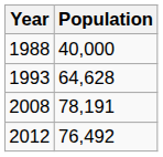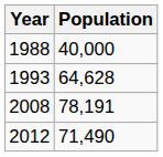2012 | Population: 76,492 -> 71,490
